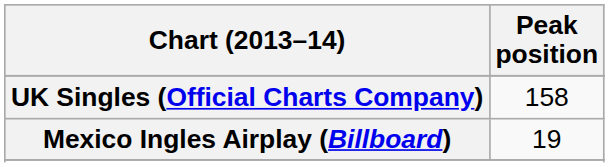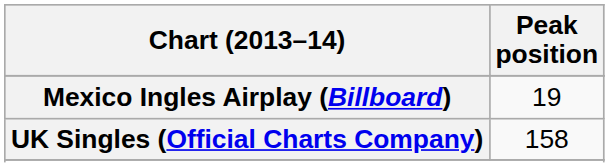rows swapped: Mexico Ingles Airplay (Billboard) <-> UK Singles (Official Charts Company)
